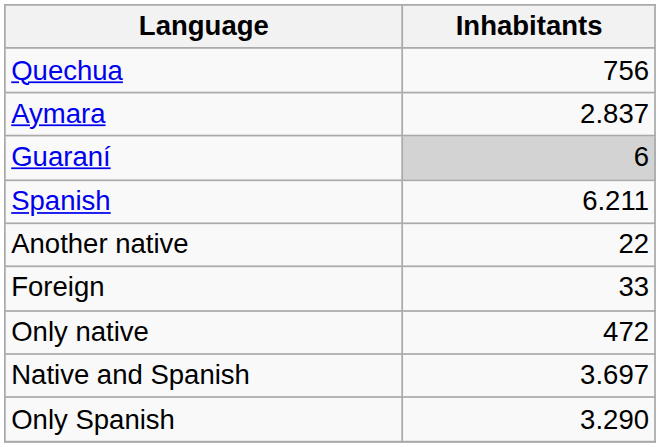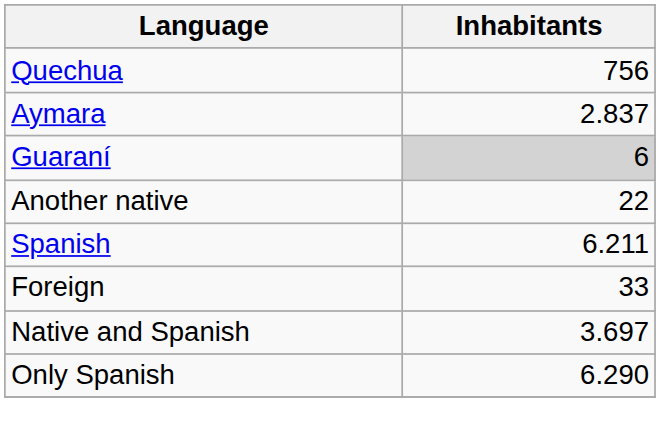rows swapped: Another native <-> Spanish
- row: Only native | 472
Only Spanish | Inhabitants: 3.290 -> 6.290
